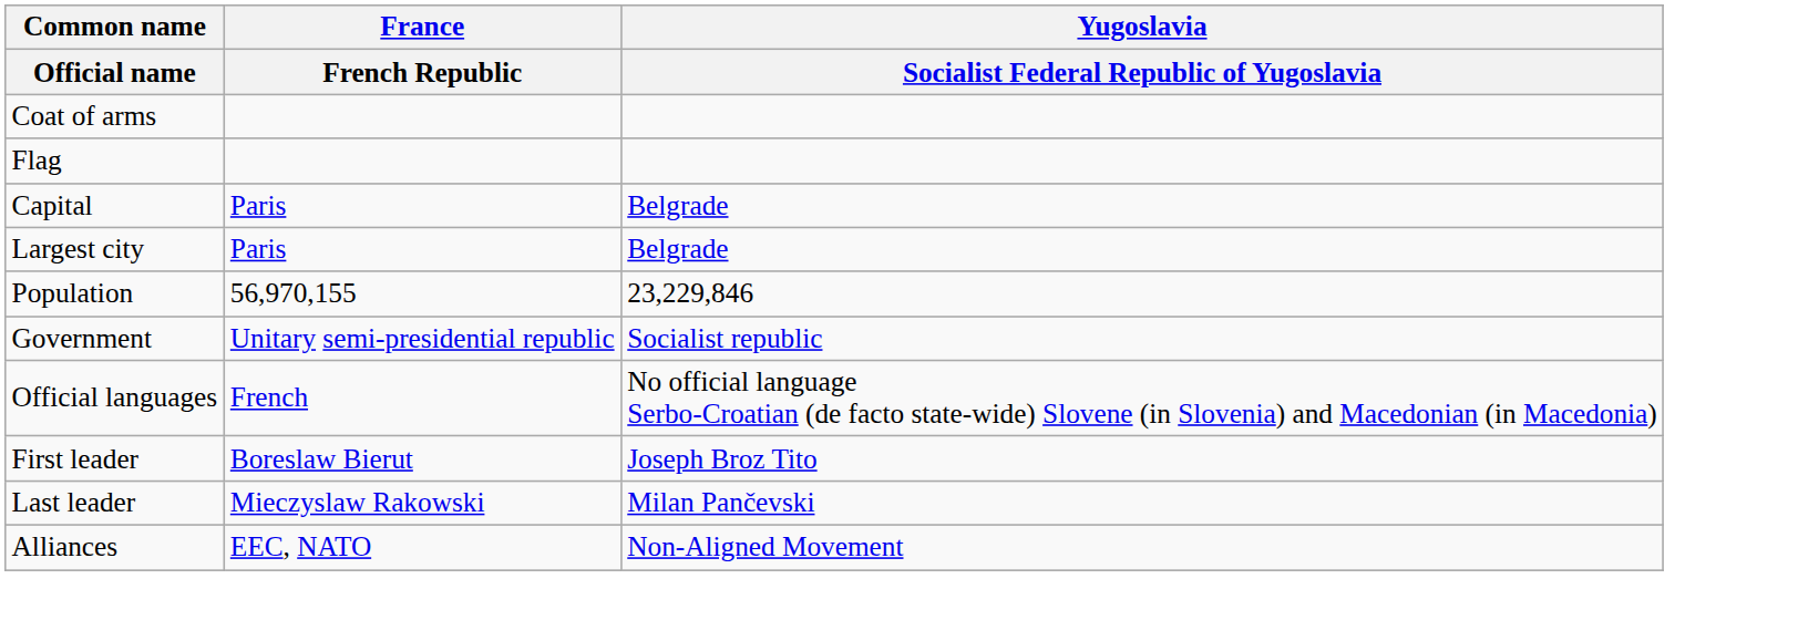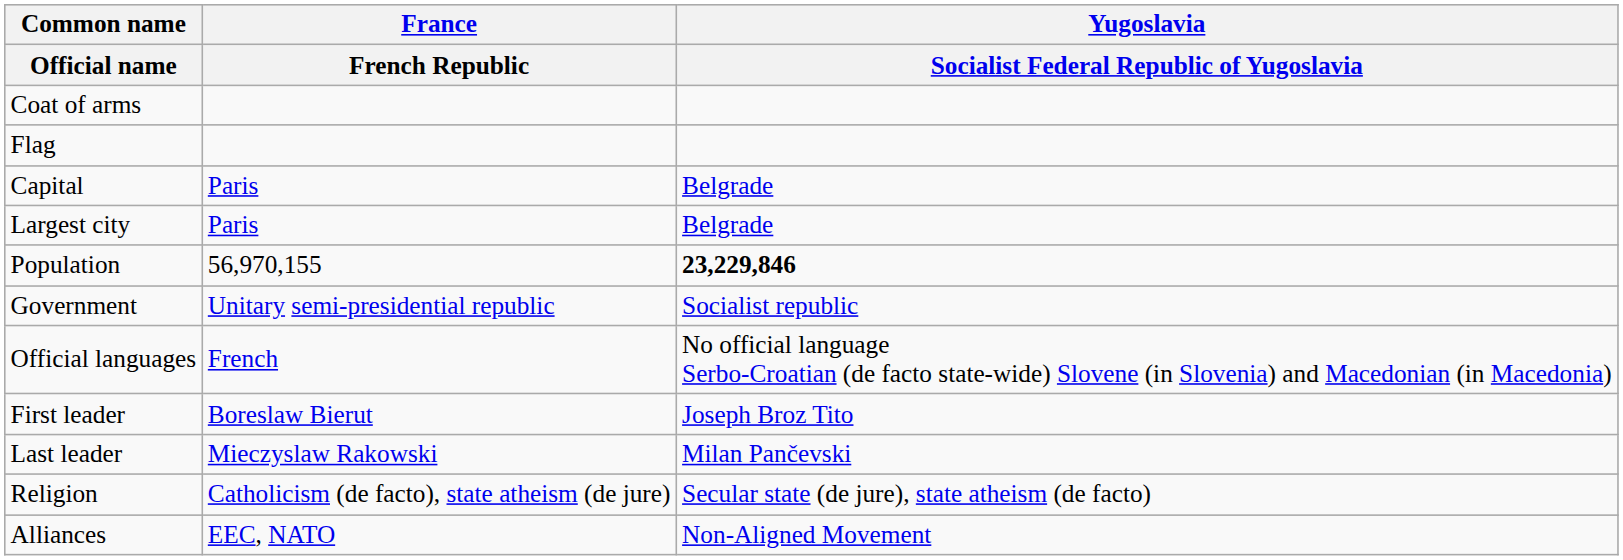Population | Yugoslavia / Socialist Federal Republic of Yugoslavia: normal -> bold
+ row: Religion | Catholicism (de facto), state atheism (de jure) | Secular state (de jure), state atheism (de facto)
